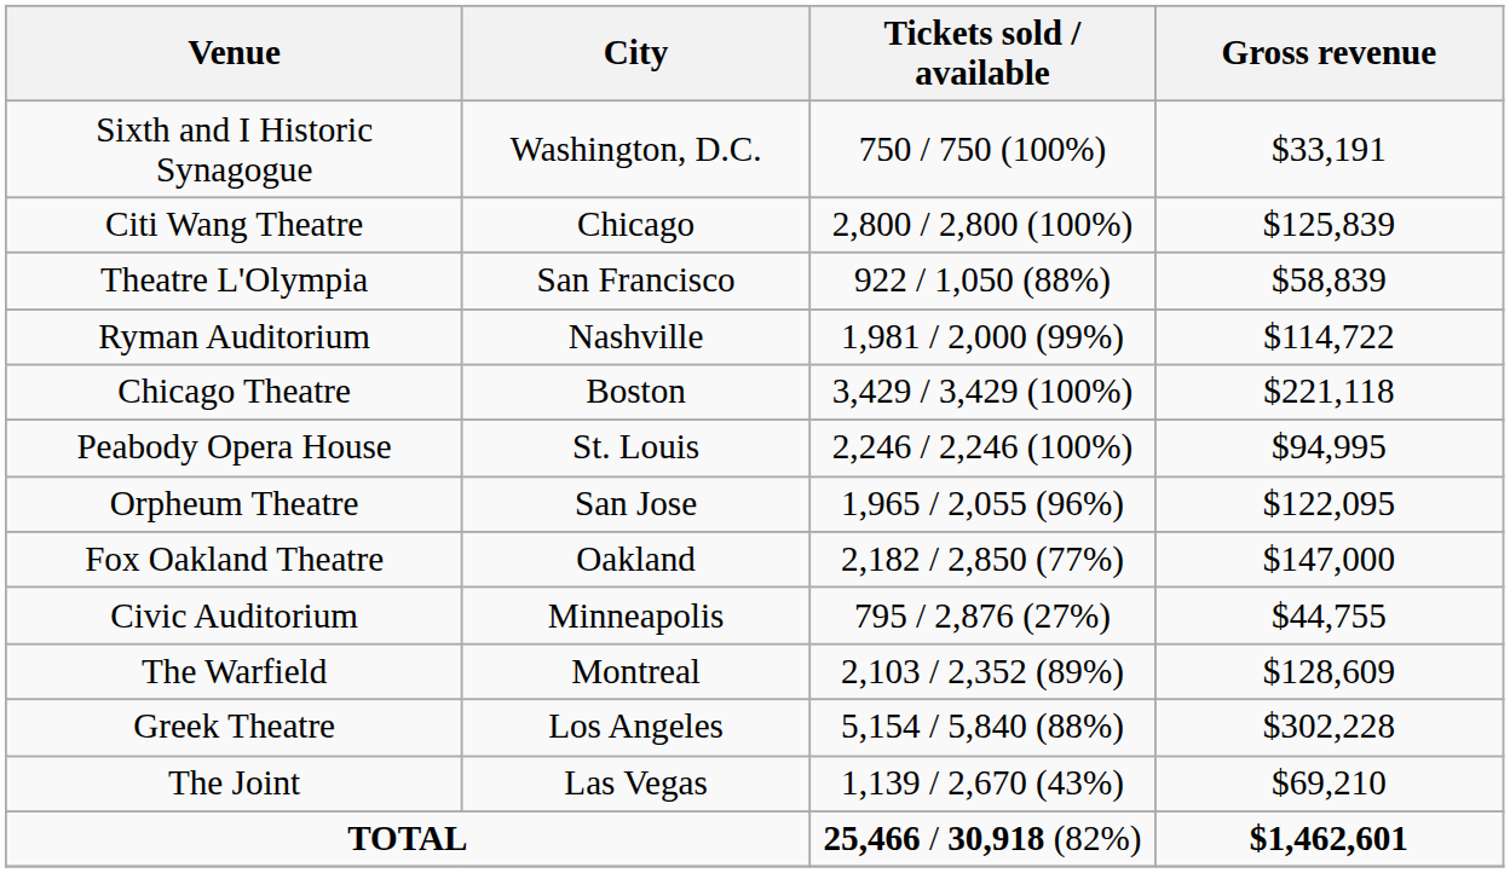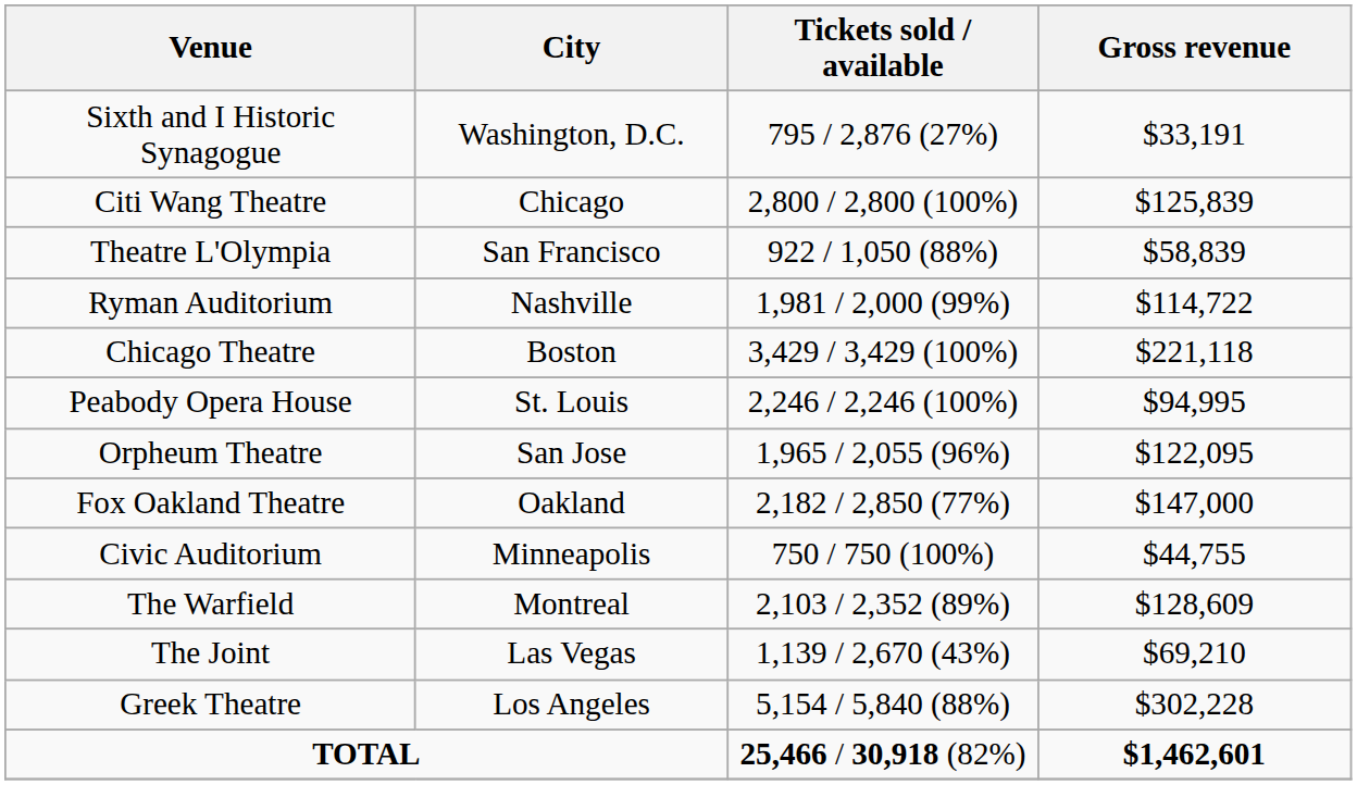Sixth and I Historic Synagogue | Tickets sold / available: 750 / 750 (100%) -> 795 / 2,876 (27%)
Civic Auditorium | Tickets sold / available: 795 / 2,876 (27%) -> 750 / 750 (100%)
rows swapped: Greek Theatre <-> The Joint
